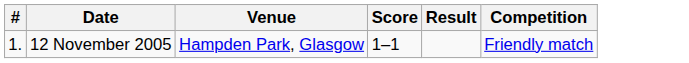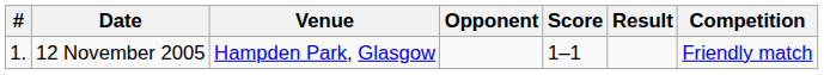+ column: Opponent
